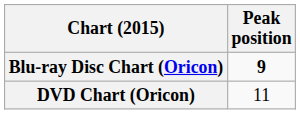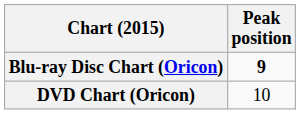DVD Chart (Oricon) | Peak position: 11 -> 10
